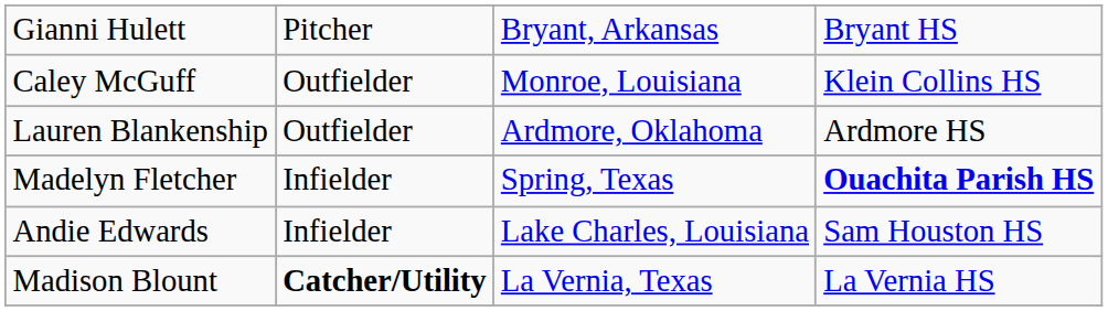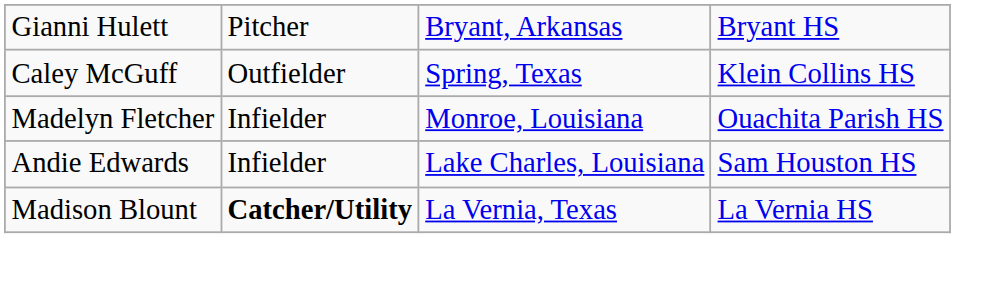Caley McGuff | column 3: Monroe, Louisiana -> Spring, Texas
- row: Lauren Blankenship | Outfielder | Ardmore, Oklahoma | Ardmore HS
Madelyn Fletcher | column 3: Spring, Texas -> Monroe, Louisiana
Madelyn Fletcher | column 4: bold -> normal
